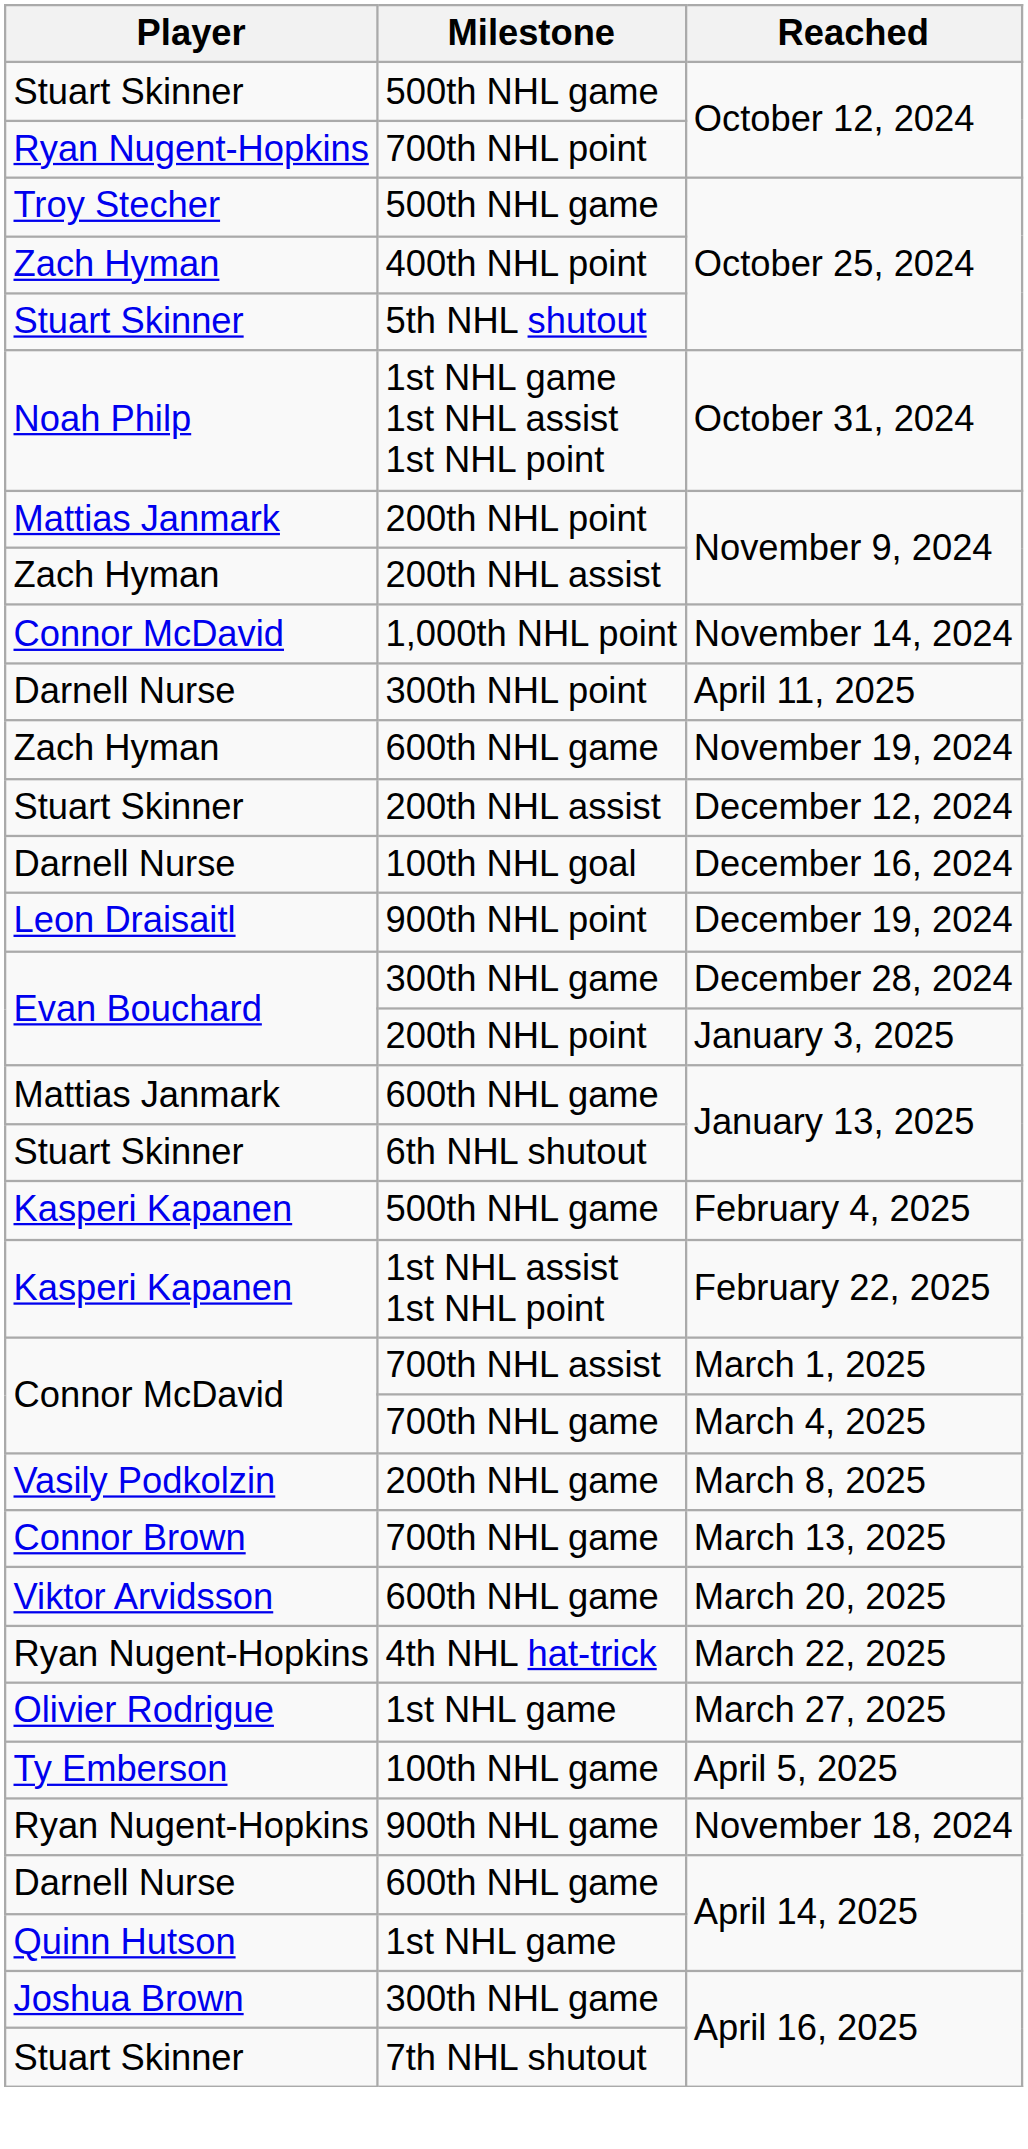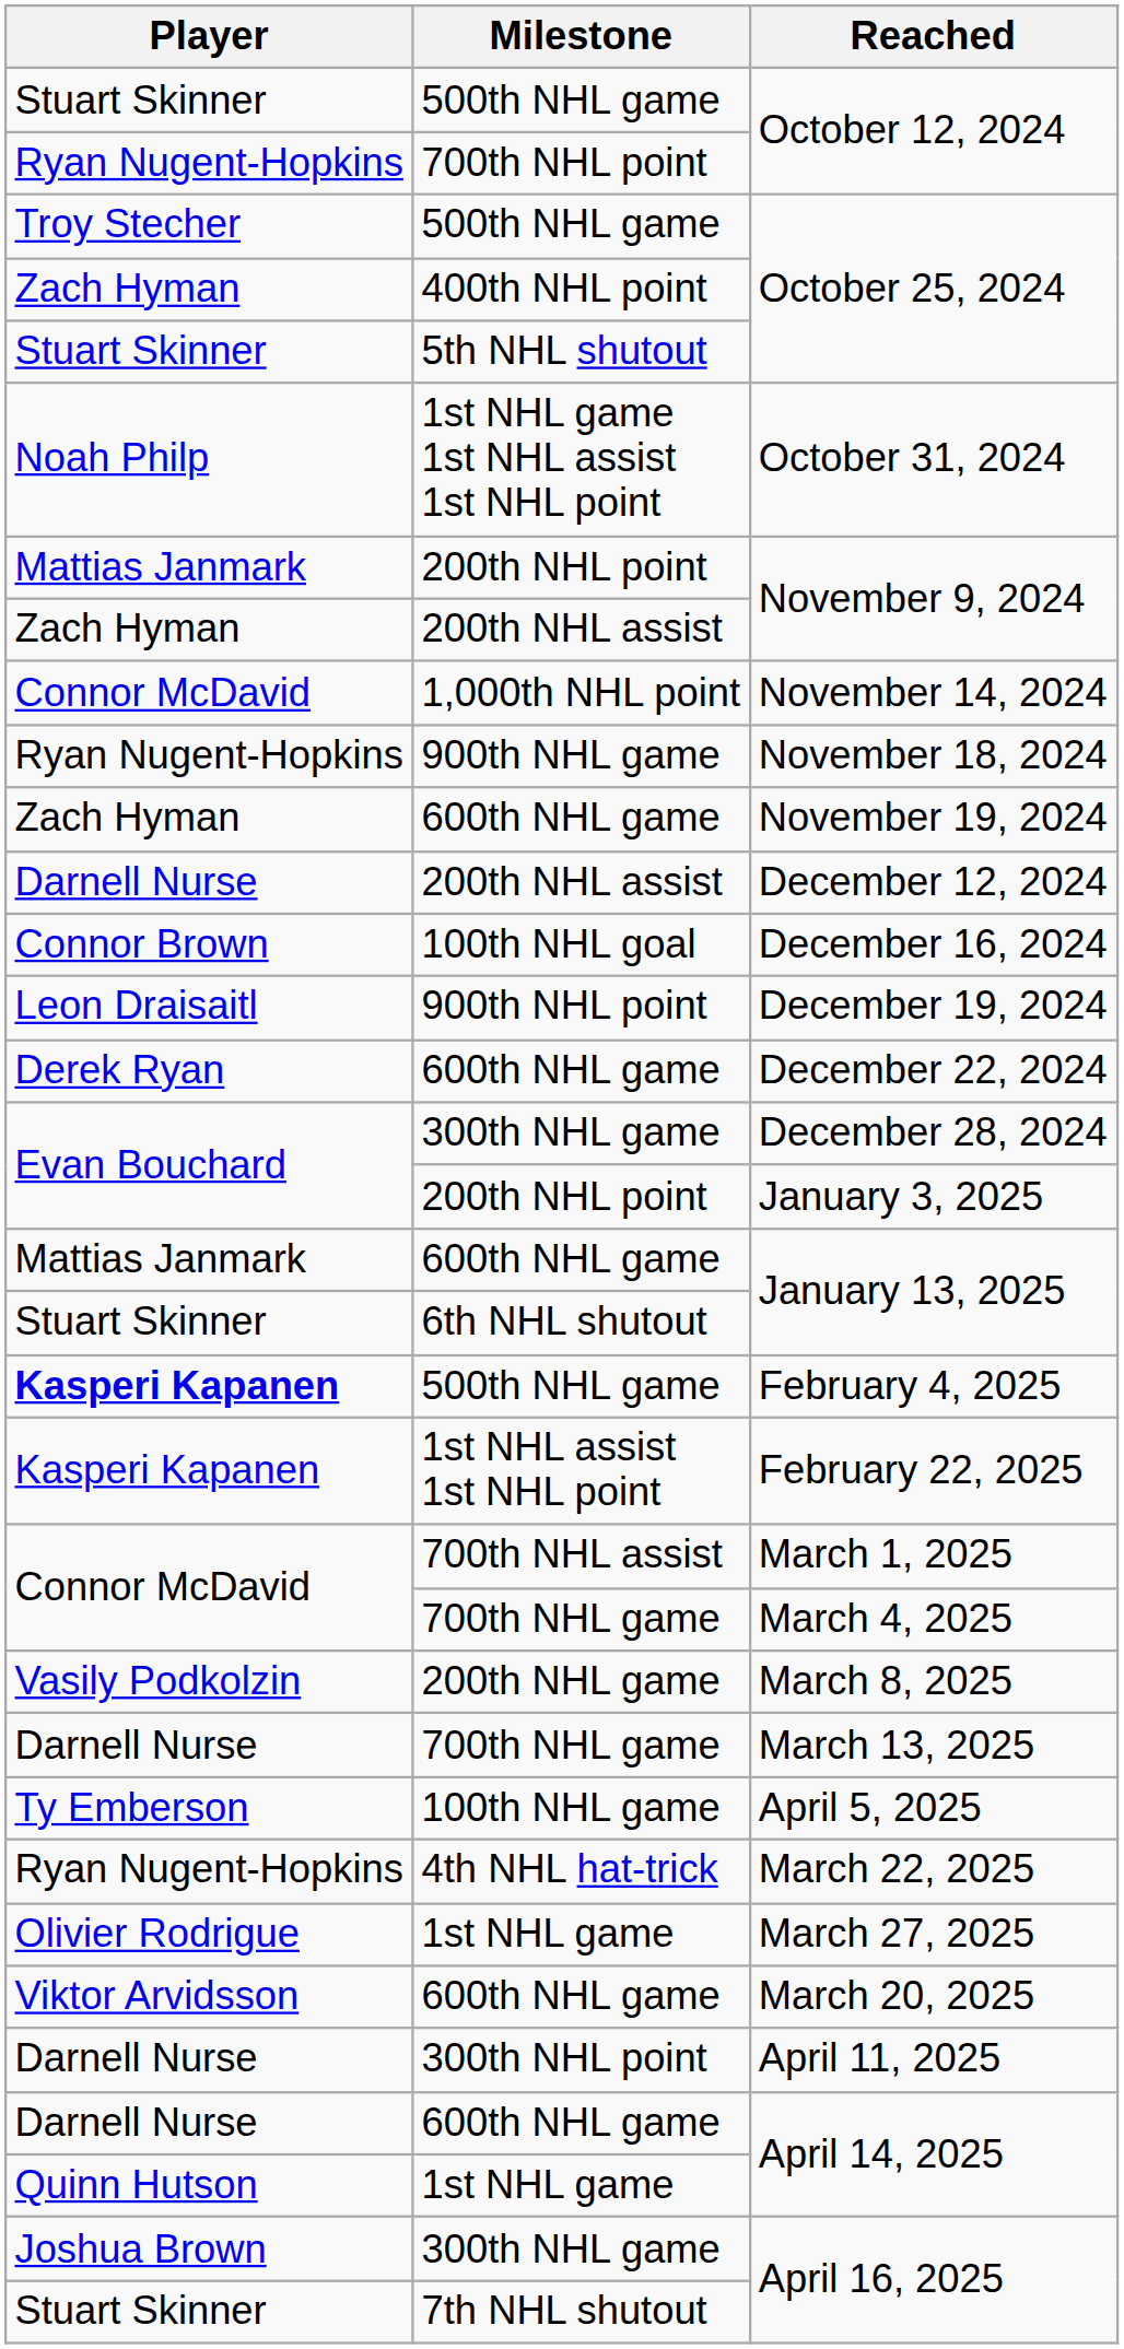rows swapped: November 18, 2024 <-> April 11, 2025
December 12, 2024 | Player: Stuart Skinner -> Darnell Nurse
December 16, 2024 | Player: Darnell Nurse -> Connor Brown
+ row: Derek Ryan | 600th NHL game | December 22, 2024
February 4, 2025 | Player: normal -> bold
March 13, 2025 | Player: Connor Brown -> Darnell Nurse
rows swapped: March 20, 2025 <-> April 5, 2025
